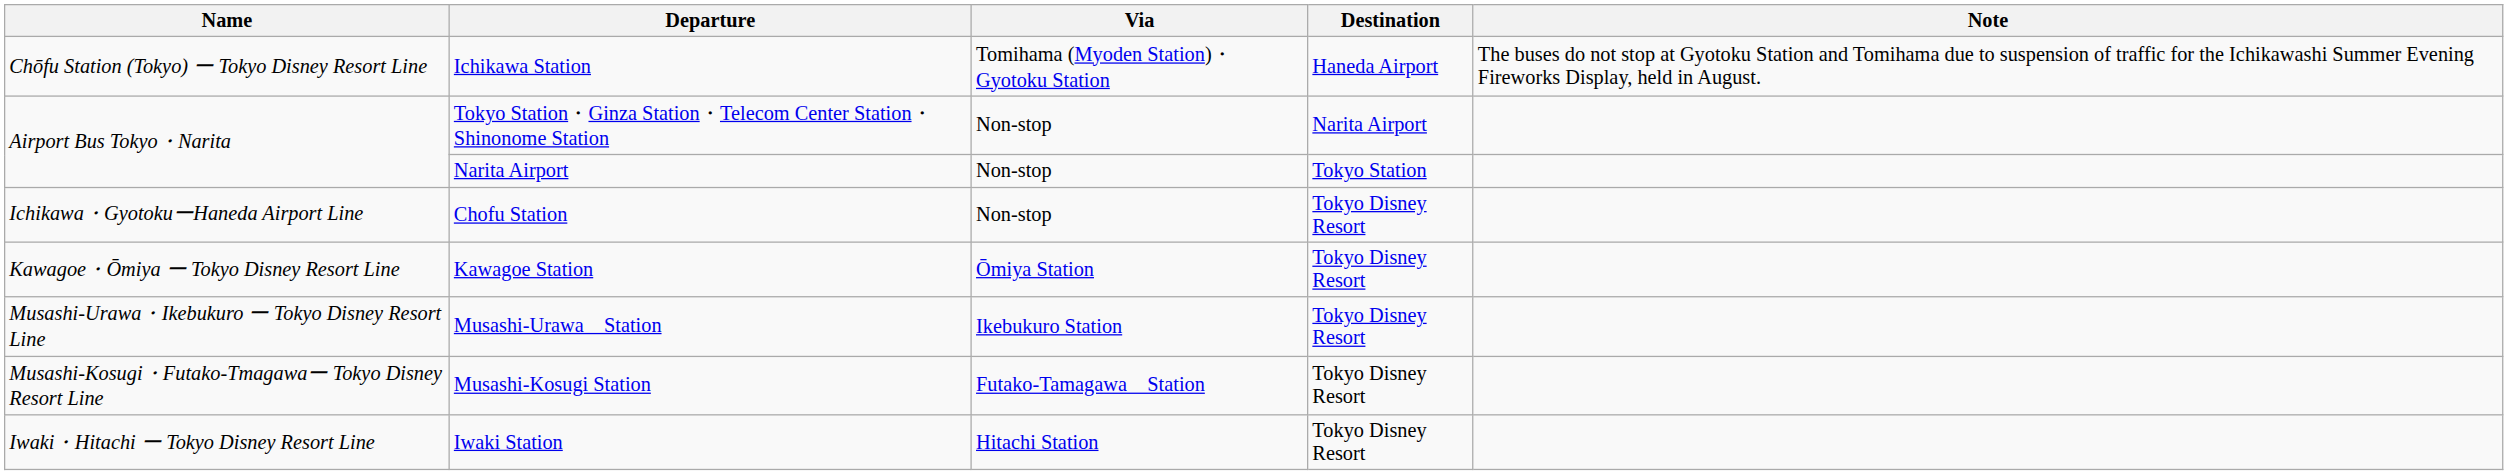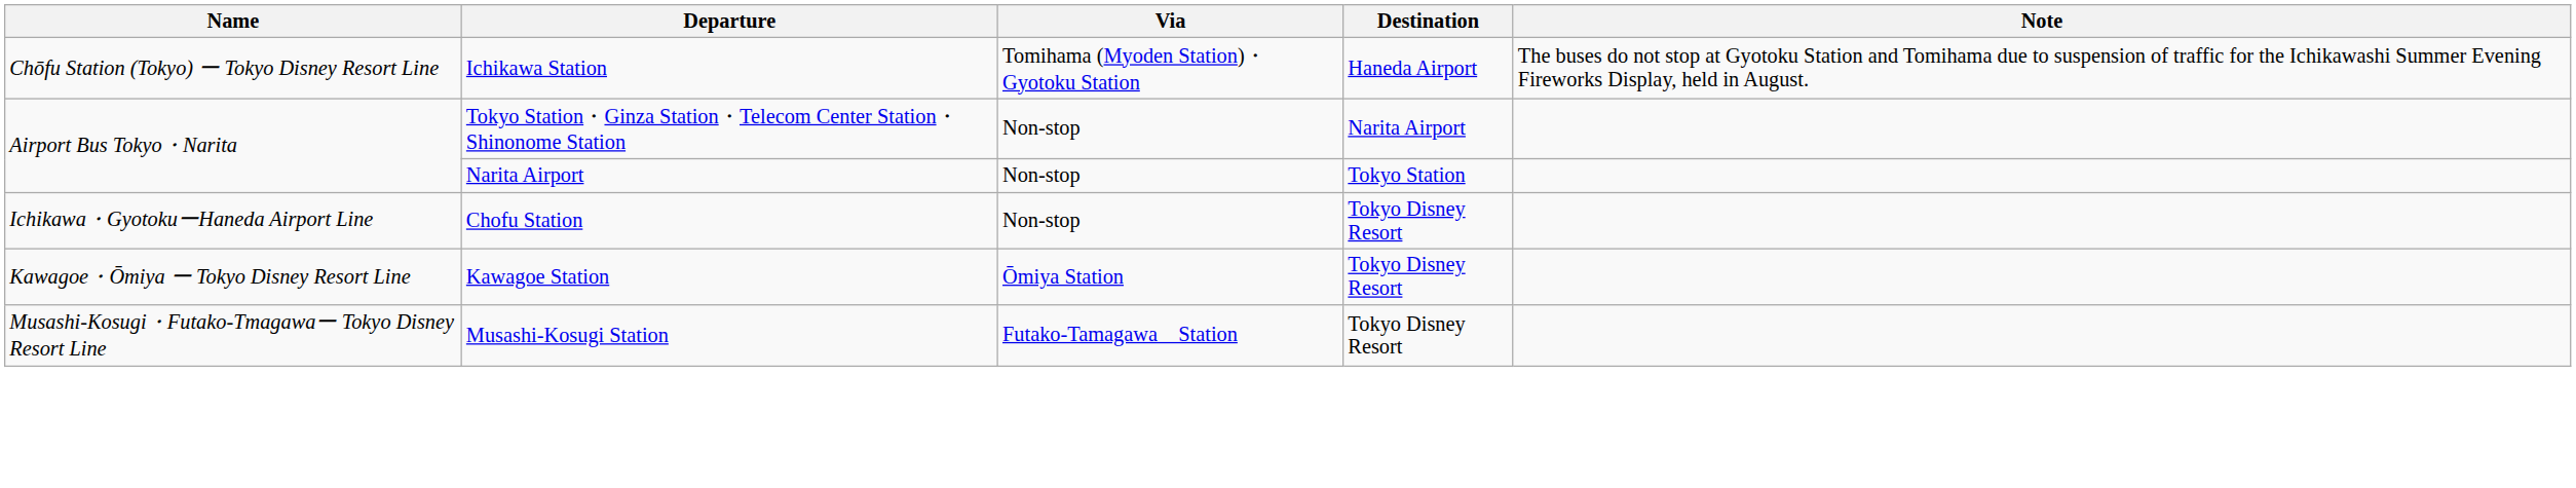- row: Musashi-Urawa・Ikebukuro ー Tokyo Disney Resort Line | Musashi-Urawa Station | Ikebukuro Station | Tokyo Disney Resort
- row: Iwaki・Hitachi ー Tokyo Disney Resort Line | Iwaki Station | Hitachi Station | Tokyo Disney Resort
